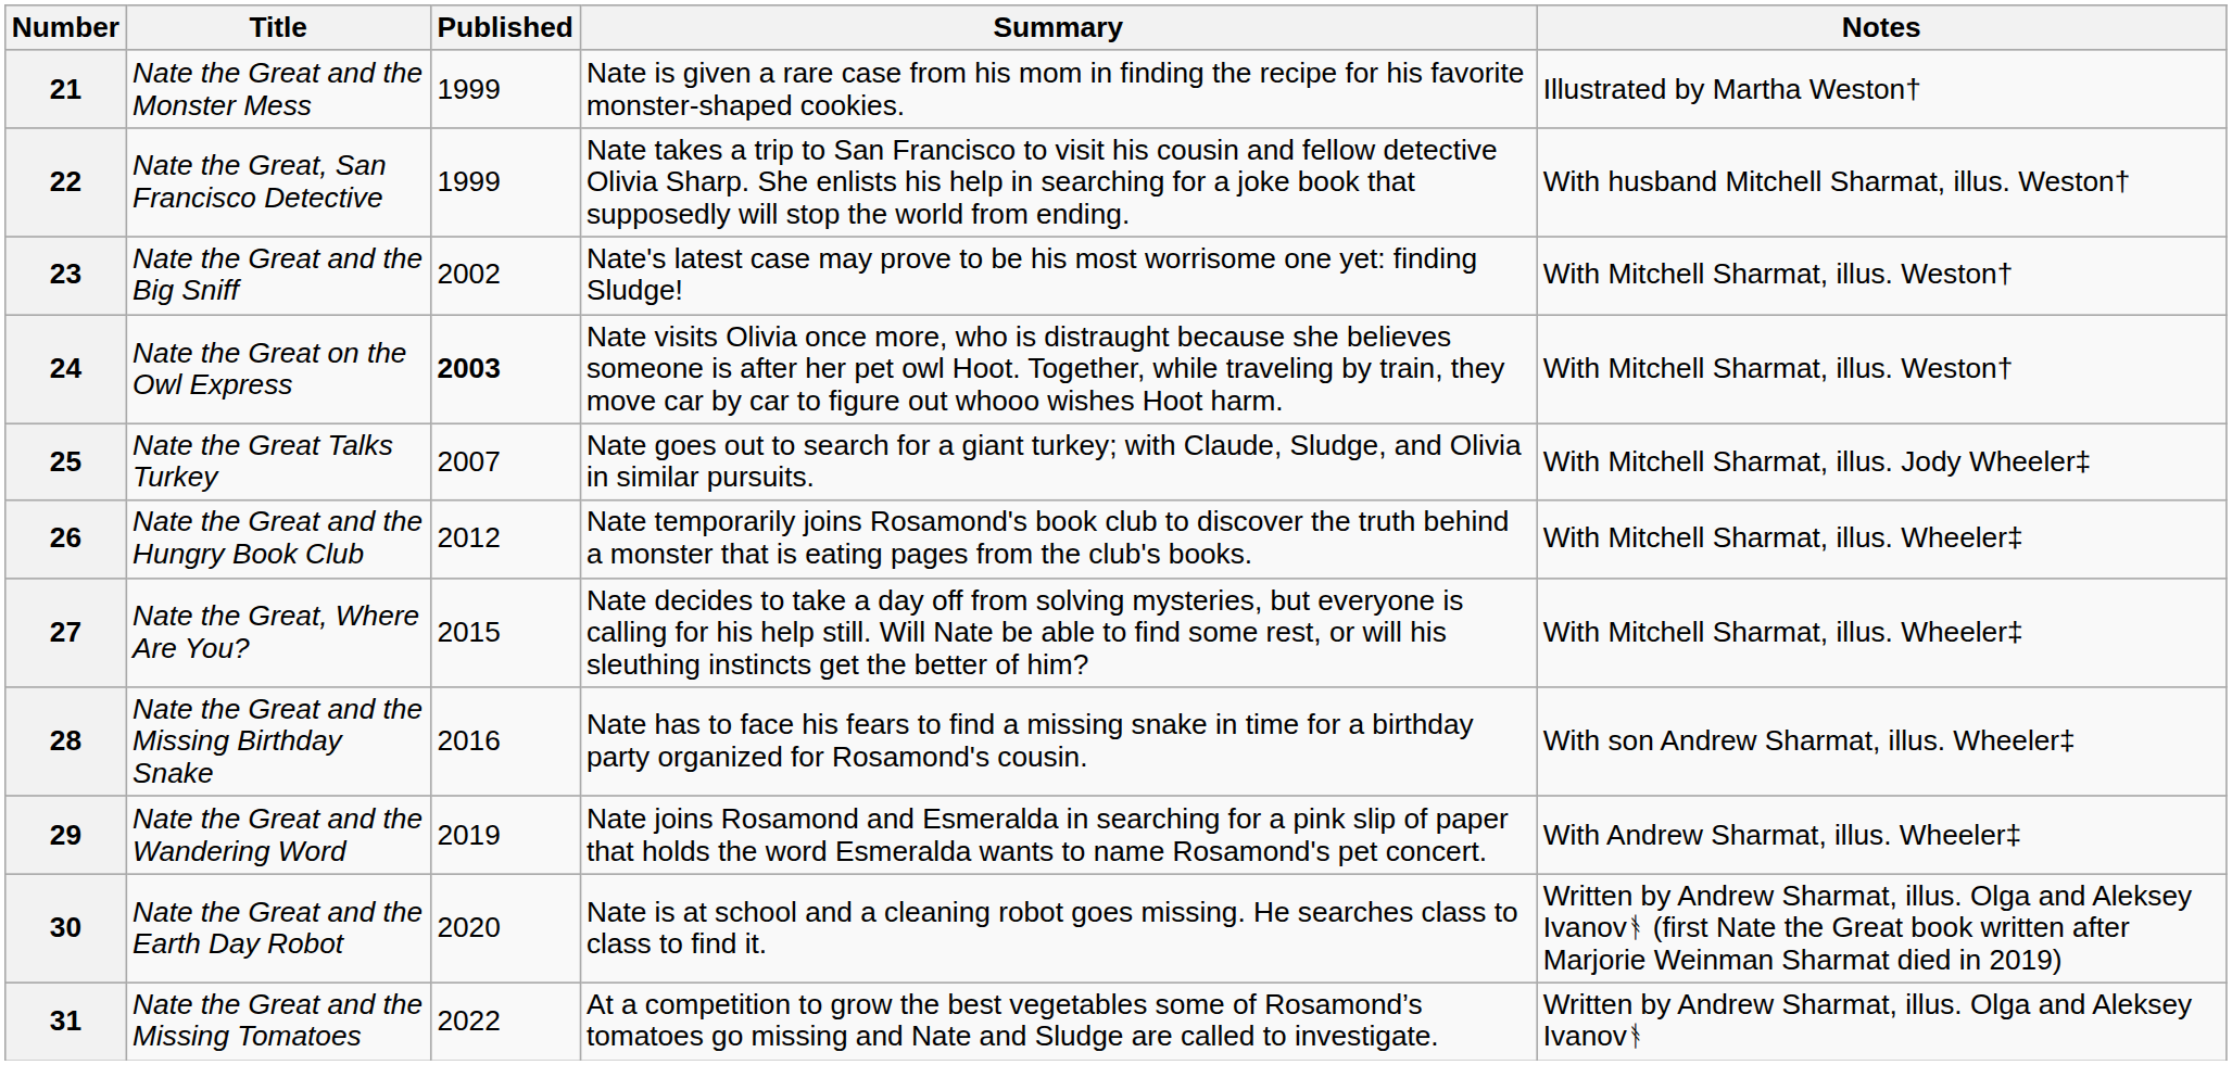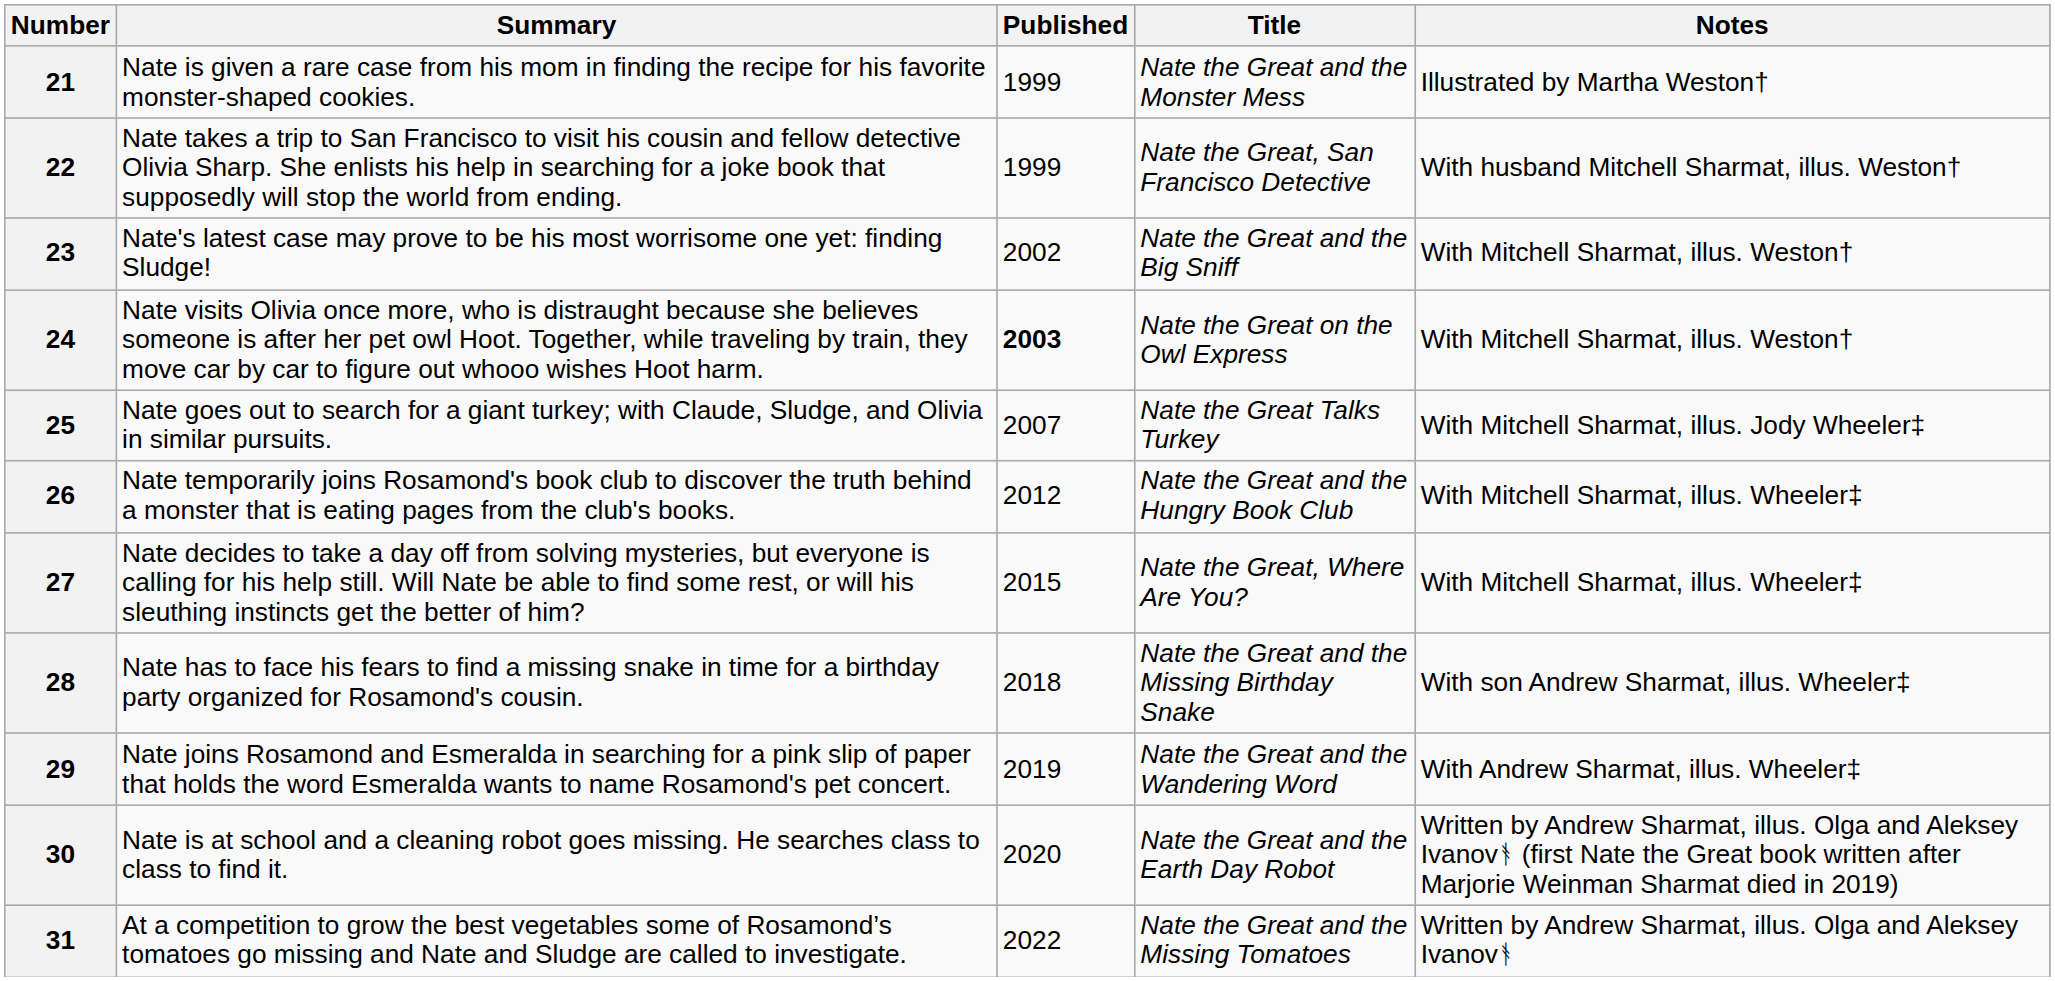columns swapped: Title <-> Summary
28 | Published: 2016 -> 2018
